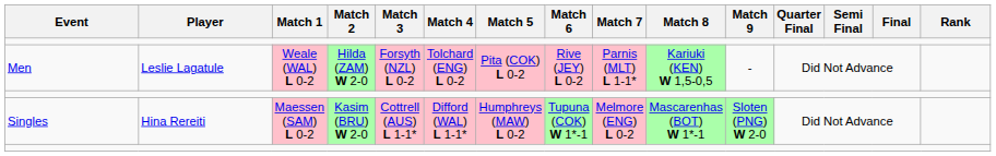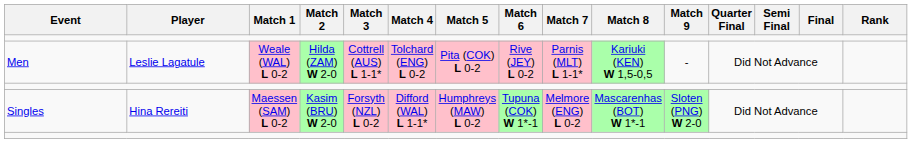Men | Match 3: Forsyth (NZL) L 0-2 -> Cottrell (AUS) L 1-1*
Singles | Match 3: Cottrell (AUS) L 1-1* -> Forsyth (NZL) L 0-2
